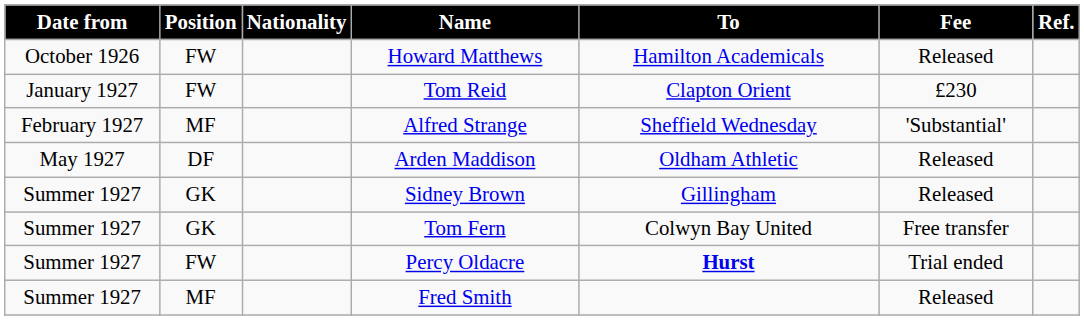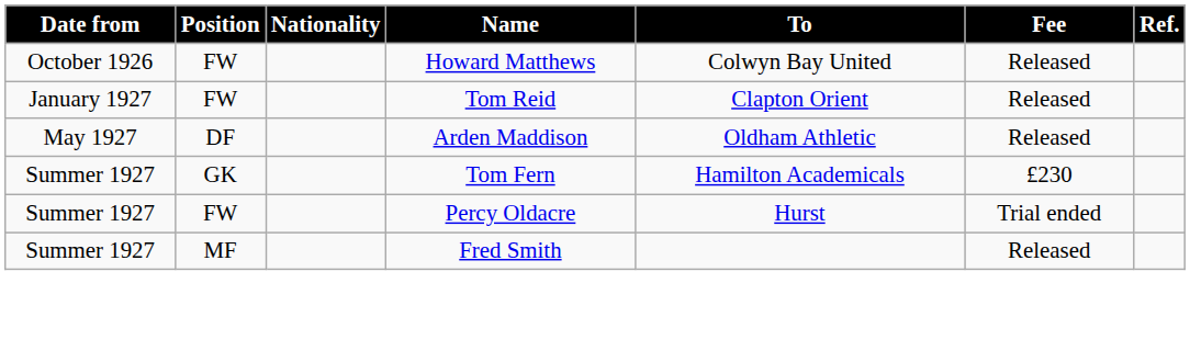Howard Matthews | To: Hamilton Academicals -> Colwyn Bay United
Tom Reid | Fee: £230 -> Released
- row: February 1927 | MF | Alfred Strange | Sheffield Wednesday | 'Substantial'
- row: Summer 1927 | GK | Sidney Brown | Gillingham | Released
Tom Fern | To: Colwyn Bay United -> Hamilton Academicals
Tom Fern | Fee: Free transfer -> £230
Percy Oldacre | To: bold -> normal
